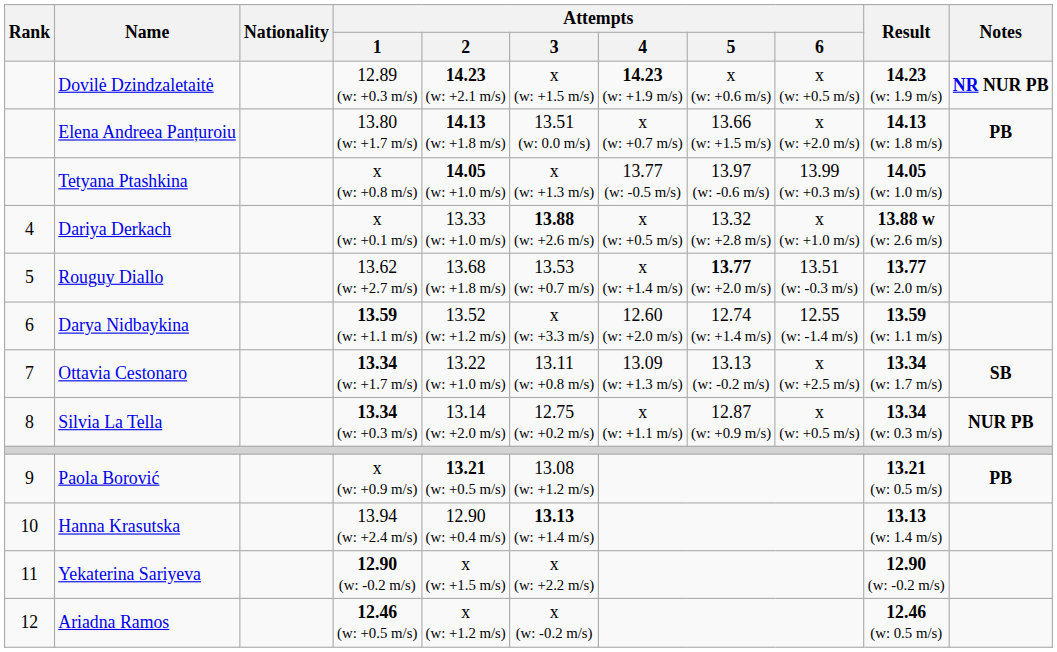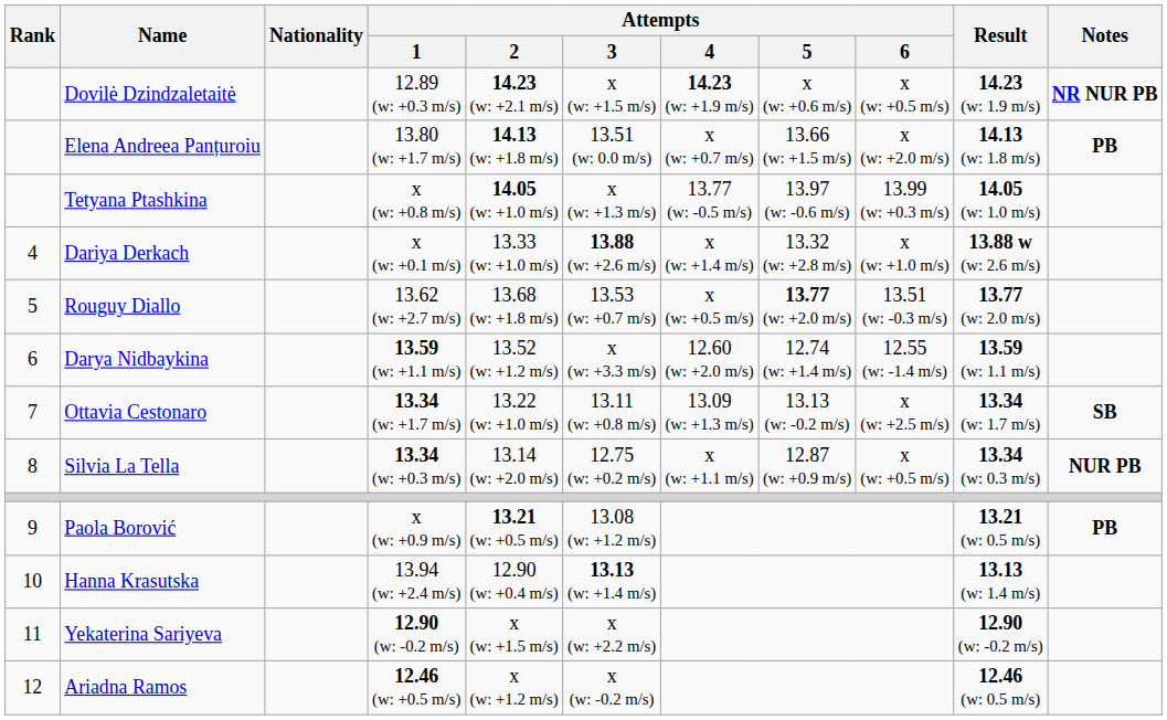Dariya Derkach | Attempts / 4: x (w: +0.5 m/s) -> x (w: +1.4 m/s)
Rouguy Diallo | Attempts / 4: x (w: +1.4 m/s) -> x (w: +0.5 m/s)
